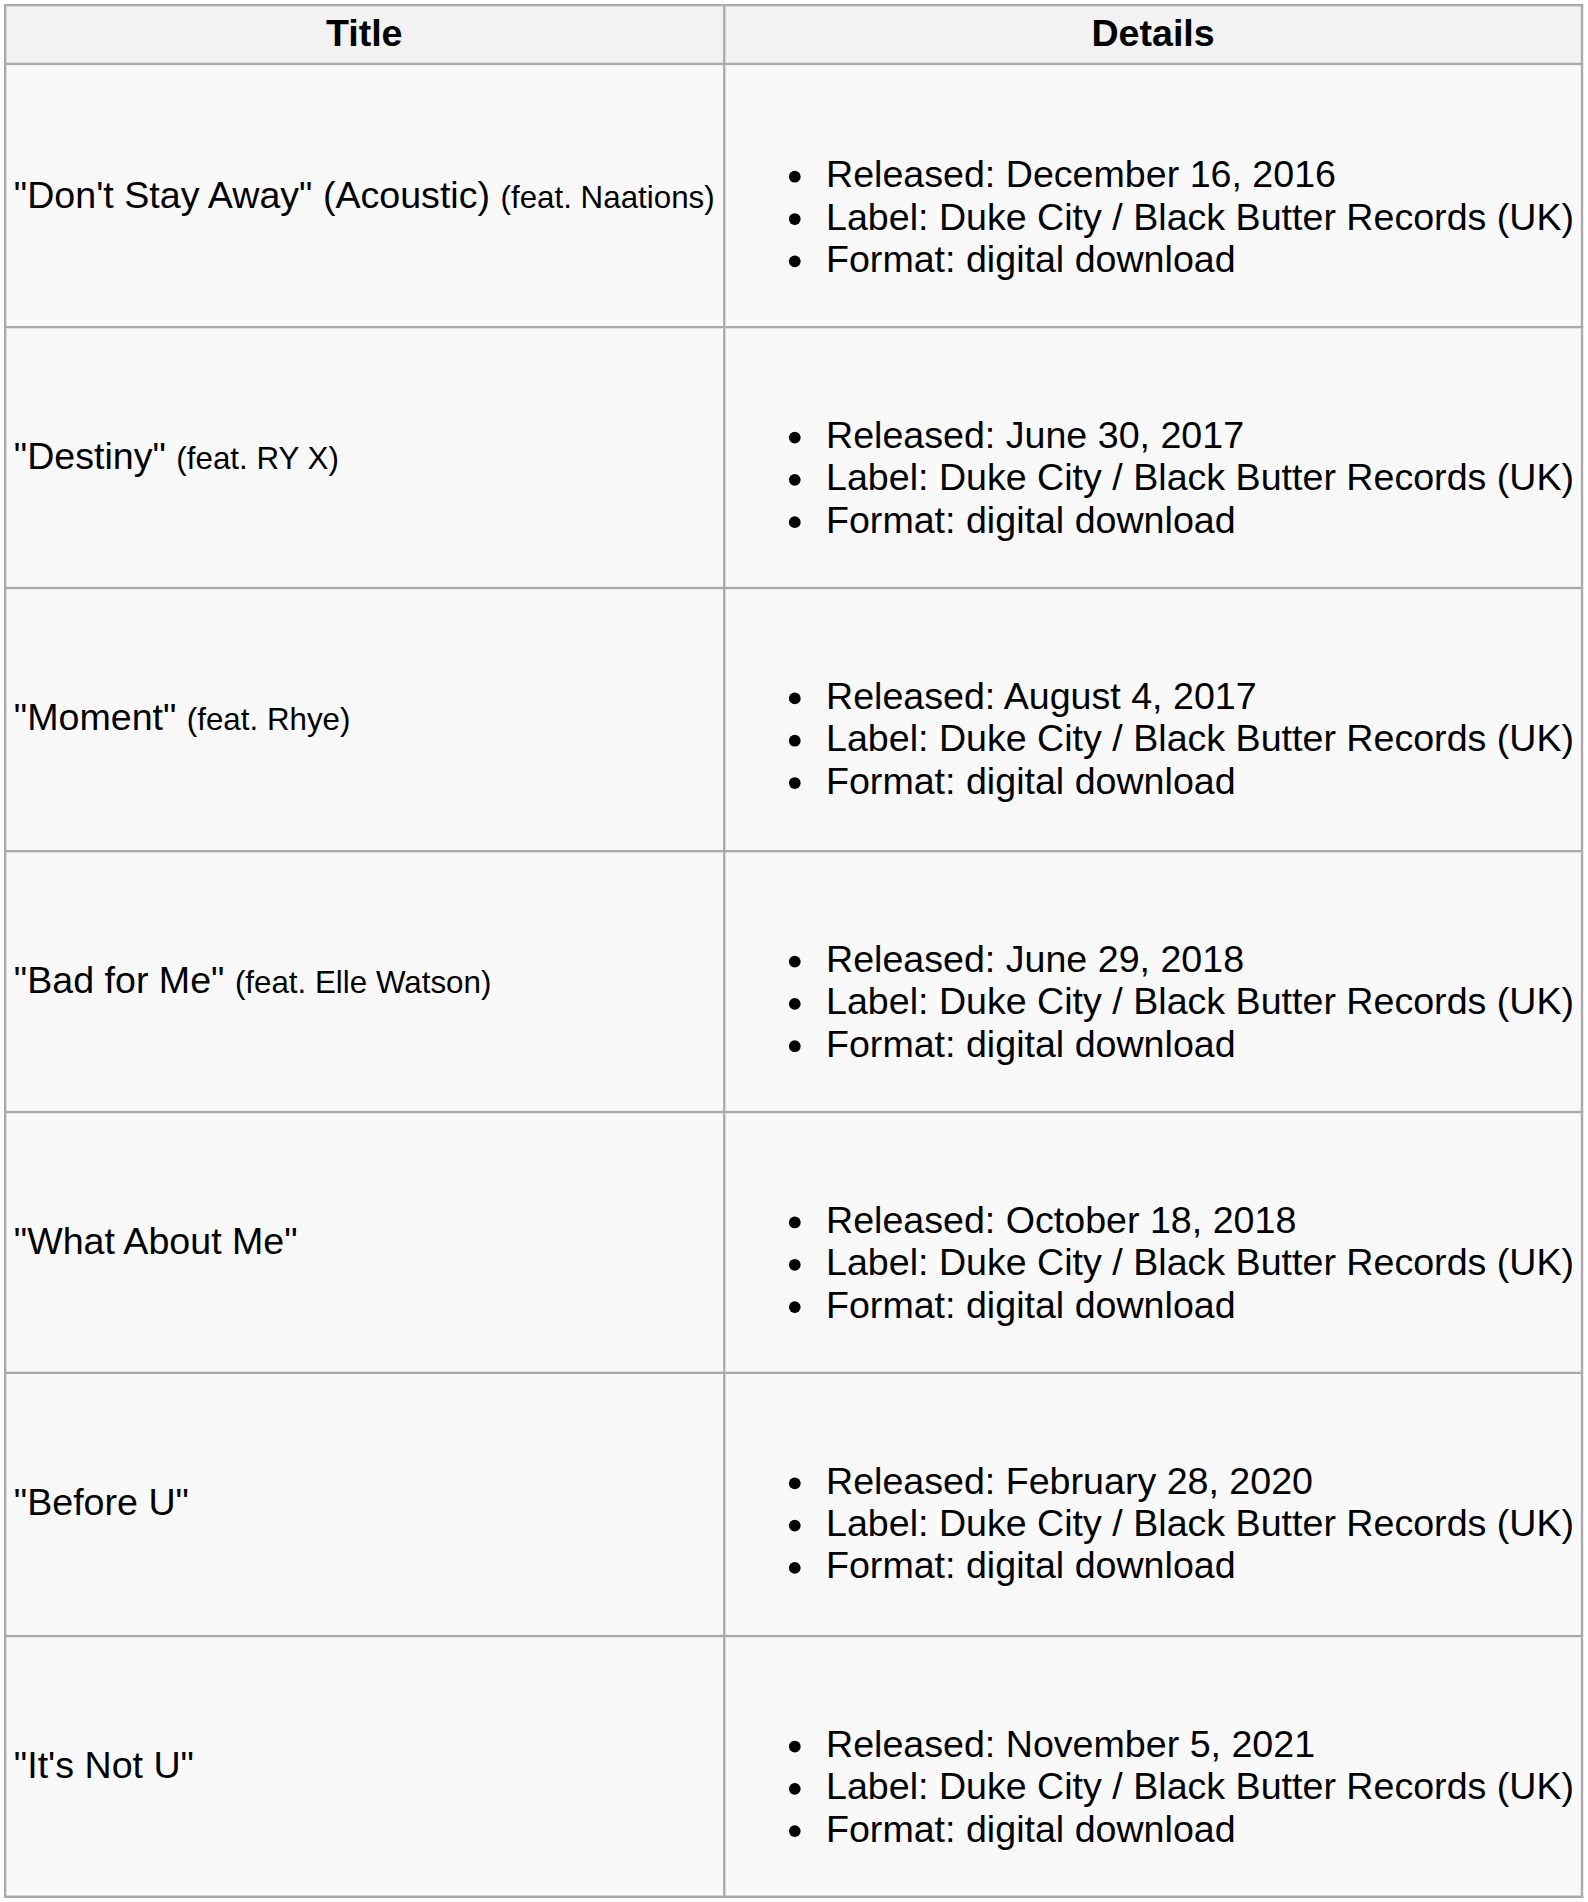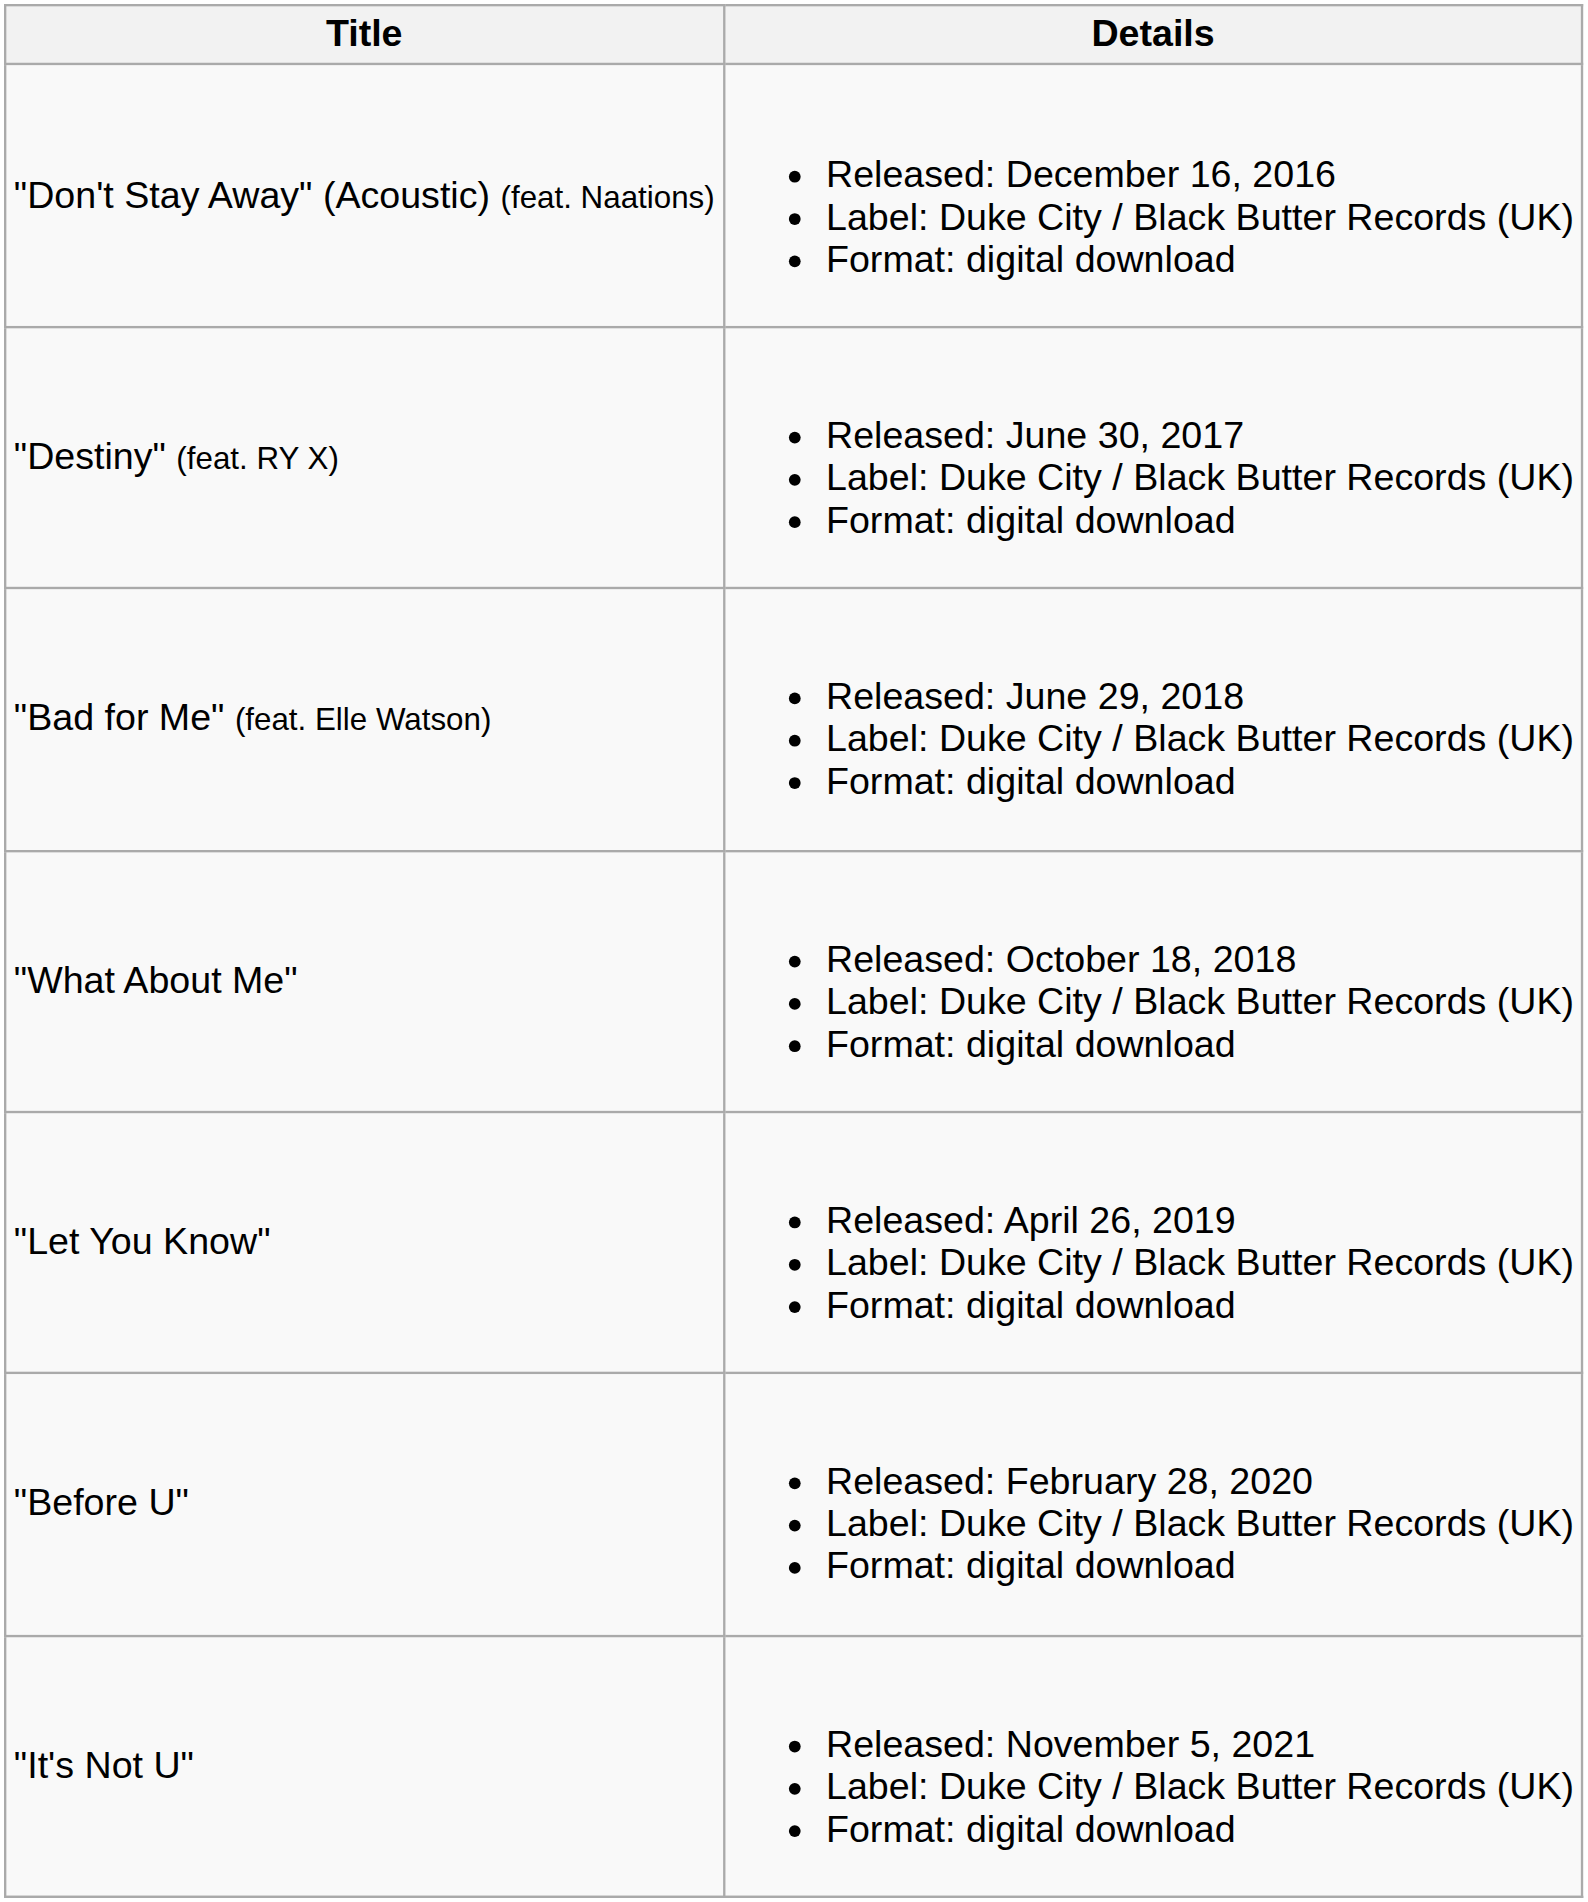- row: "Moment" (feat. Rhye) | Released: August 4, 2017 Label: Duke City / Black Butter Records (UK) Format: digital download
+ row: "Let You Know" | Released: April 26, 2019 Label: Duke City / Black Butter Records (UK) Format: digital download
